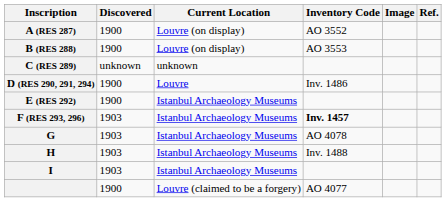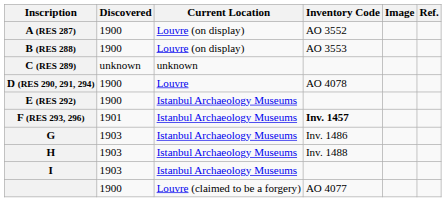D (RES 290, 291, 294) | Inventory Code: Inv. 1486 -> AO 4078
F (RES 293, 296) | Discovered: 1903 -> 1901
G | Inventory Code: AO 4078 -> Inv. 1486
